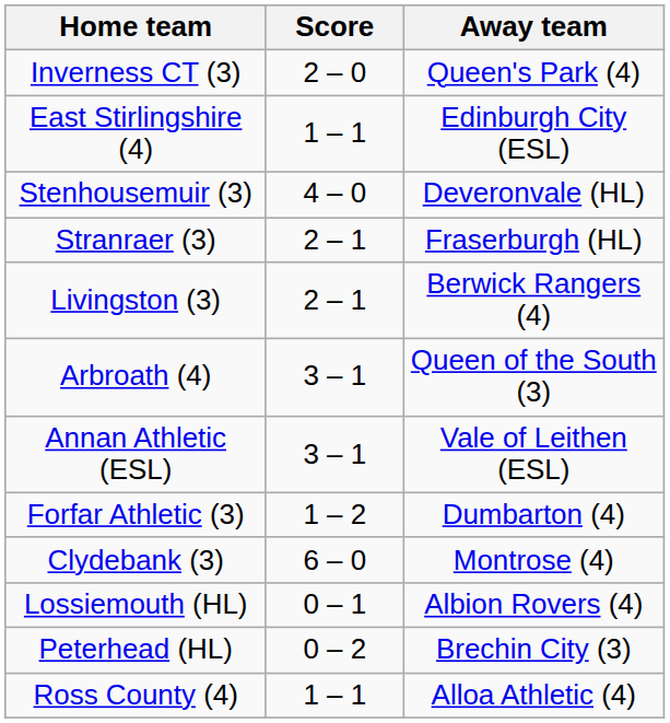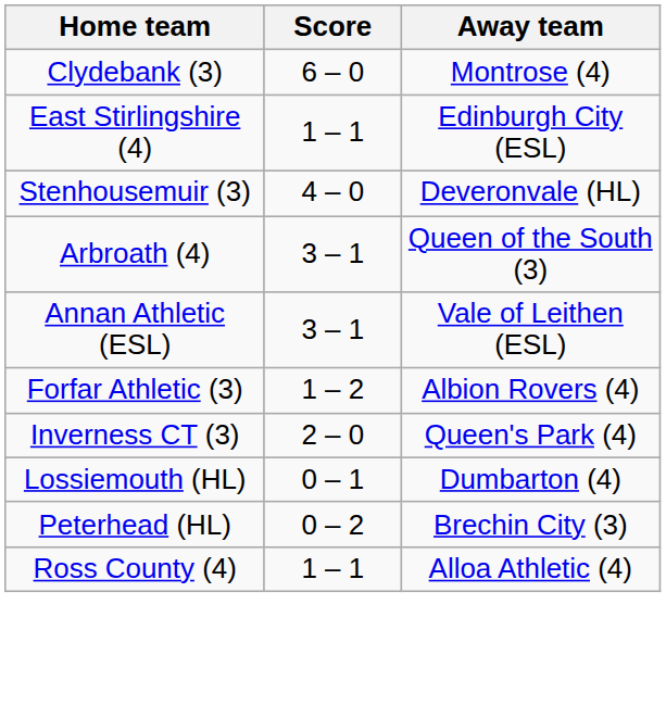rows swapped: Clydebank (3) <-> Inverness CT (3)
- row: Stranraer (3) | 2 – 1 | Fraserburgh (HL)
- row: Livingston (3) | 2 – 1 | Berwick Rangers (4)
Forfar Athletic (3) | Away team: Dumbarton (4) -> Albion Rovers (4)
Lossiemouth (HL) | Away team: Albion Rovers (4) -> Dumbarton (4)
